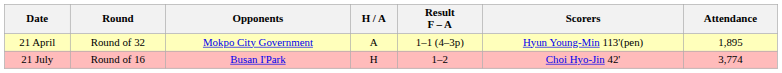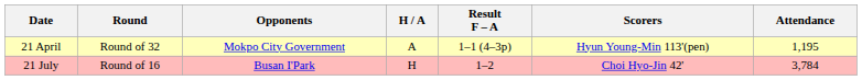21 April | Attendance: 1,895 -> 1,195
21 July | Attendance: 3,774 -> 3,784
